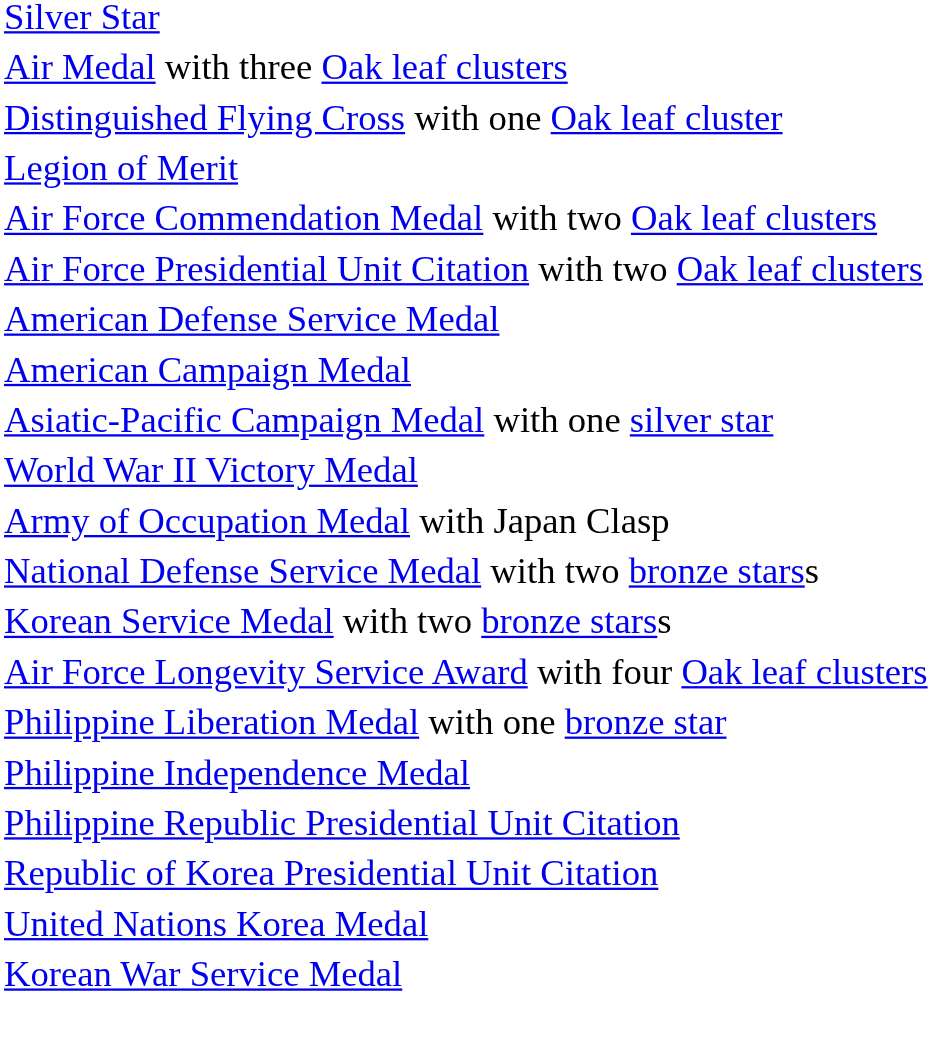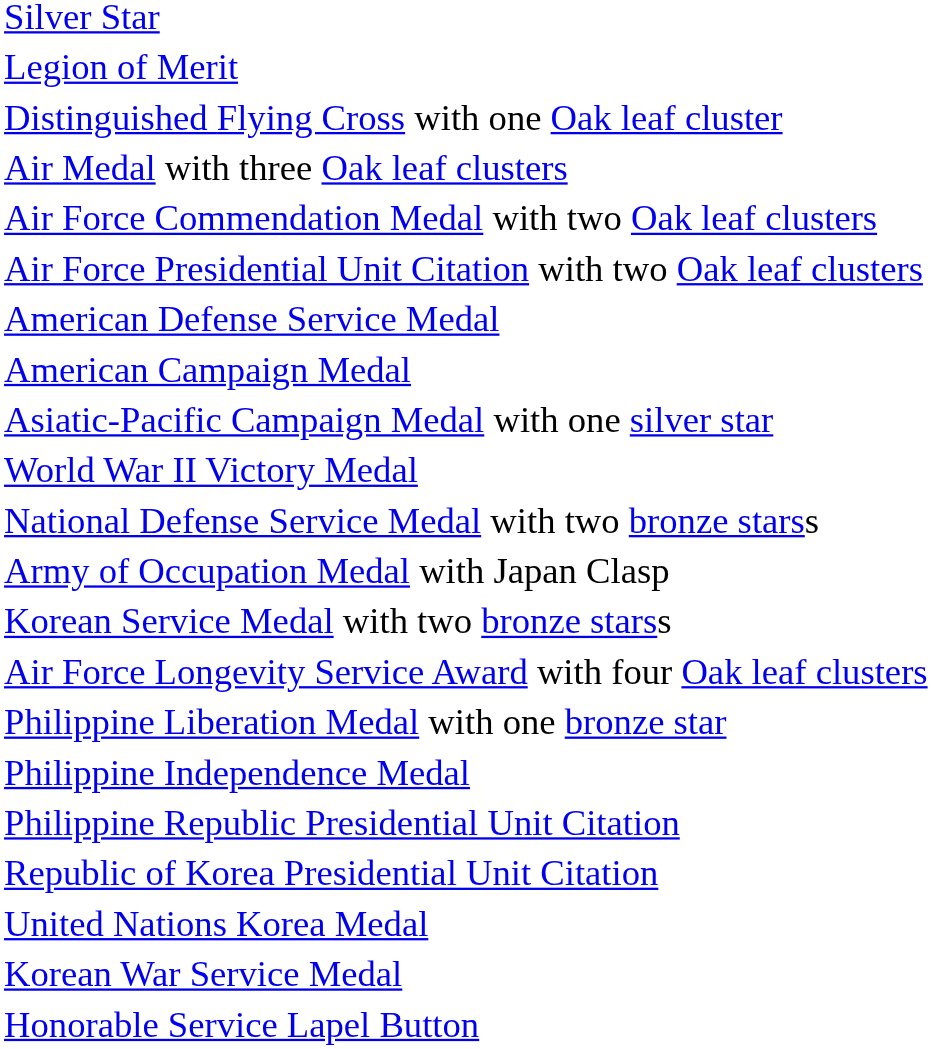rows swapped: Legion of Merit <-> Air Medal with three Oak leaf clusters
rows swapped: Army of Occupation Medal with Japan Clasp <-> National Defense Service Medal with two bronze starss
+ row: Honorable Service Lapel Button
